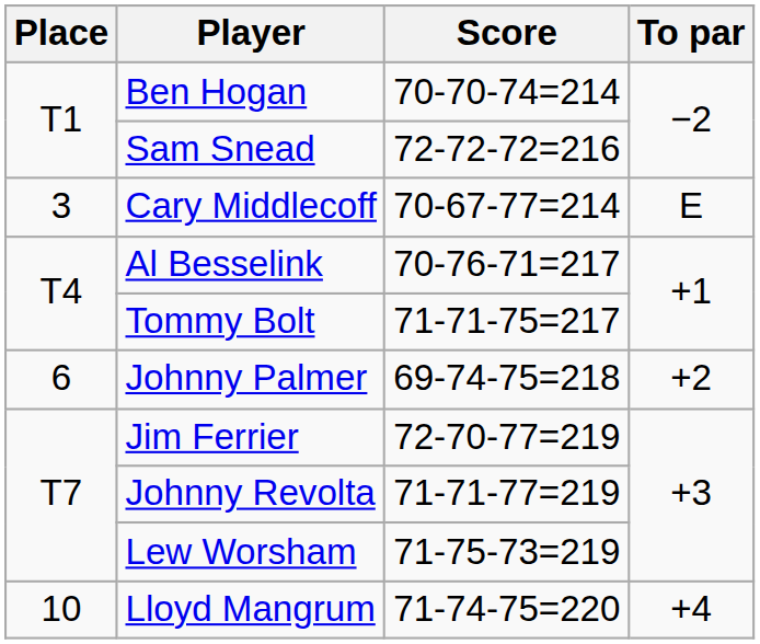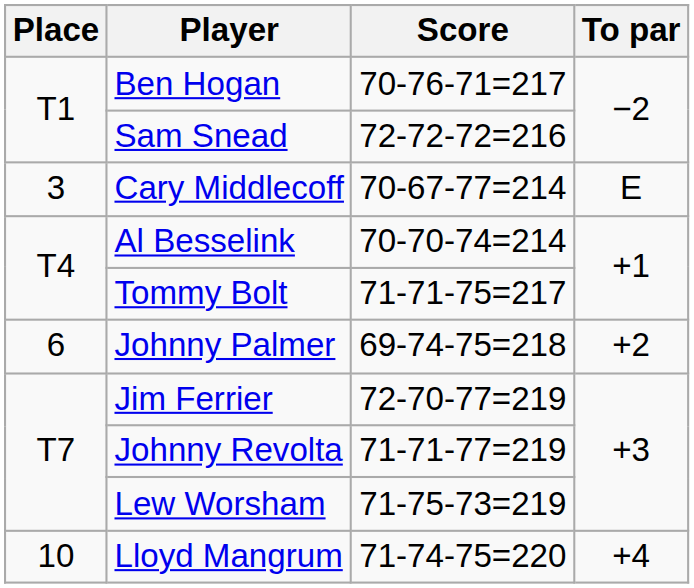Ben Hogan | Score: 70-70-74=214 -> 70-76-71=217
Al Besselink | Score: 70-76-71=217 -> 70-70-74=214
